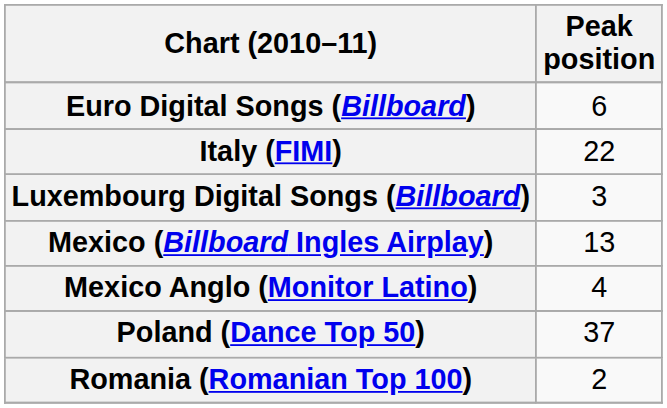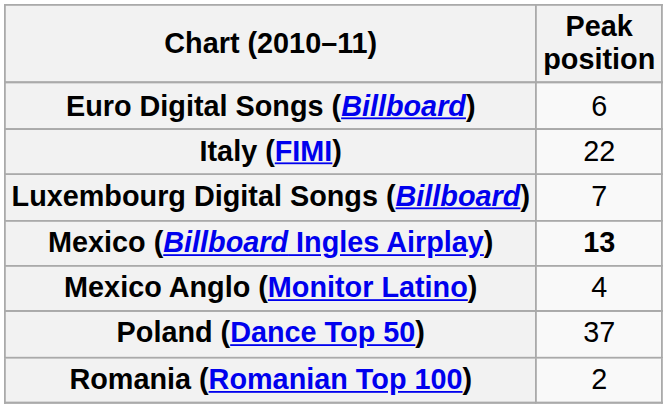Luxembourg Digital Songs (Billboard) | Peak position: 3 -> 7
Mexico (Billboard Ingles Airplay) | Peak position: normal -> bold
